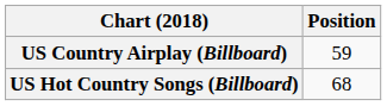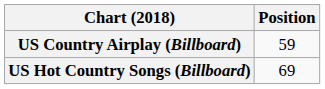US Hot Country Songs (Billboard) | Position: 68 -> 69
